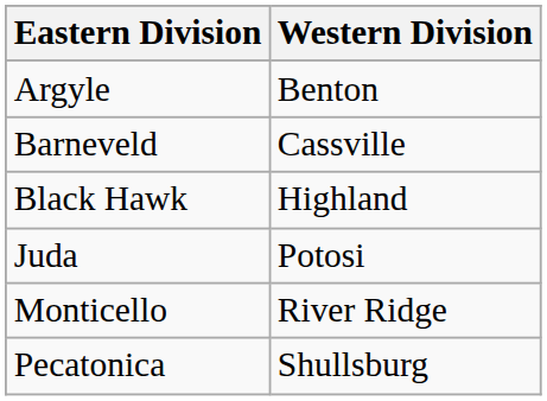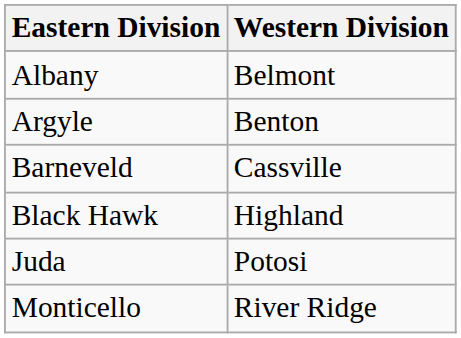+ row: Albany | Belmont
- row: Pecatonica | Shullsburg
